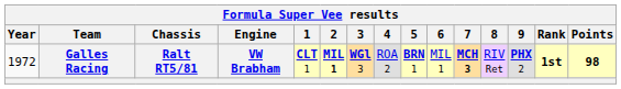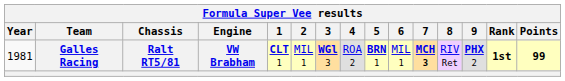Galles Racing | Year: 1972 -> 1981
Galles Racing | 2: bold -> normal
Galles Racing | Points: 98 -> 99
